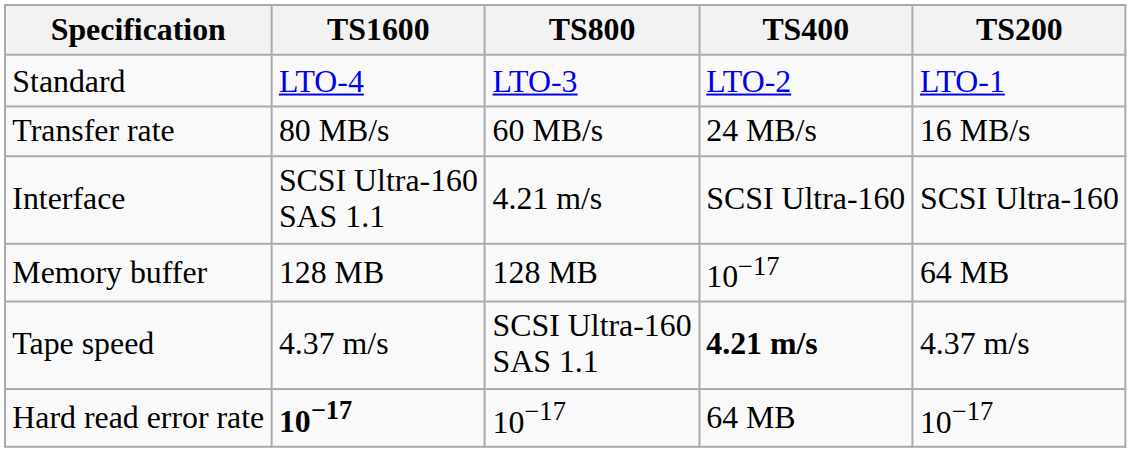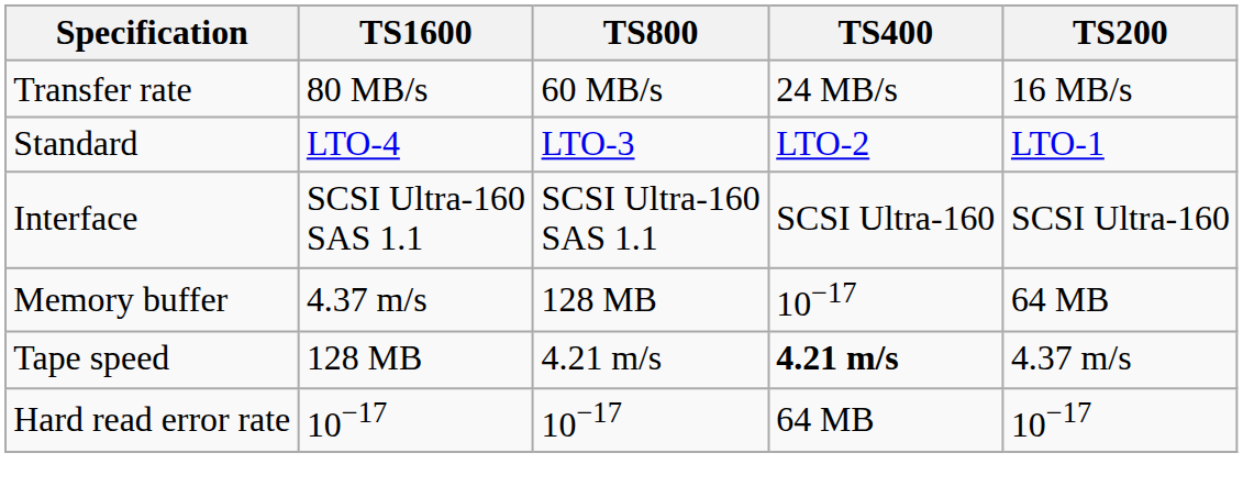rows swapped: Standard <-> Transfer rate
Interface | TS800: 4.21 m/s -> SCSI Ultra-160 SAS 1.1
Memory buffer | TS1600: 128 MB -> 4.37 m/s
Tape speed | TS1600: 4.37 m/s -> 128 MB
Tape speed | TS800: SCSI Ultra-160 SAS 1.1 -> 4.21 m/s
Hard read error rate | TS1600: bold -> normal
